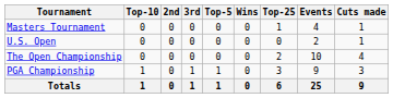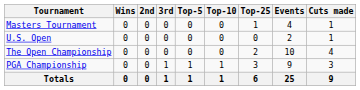columns swapped: Wins <-> Top-10
